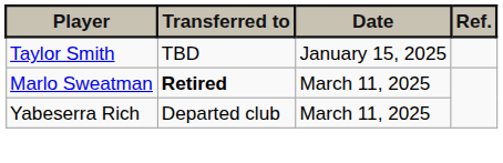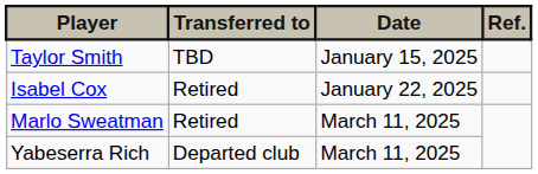+ row: Isabel Cox | Retired | January 22, 2025
Marlo Sweatman | Transferred to: bold -> normal
